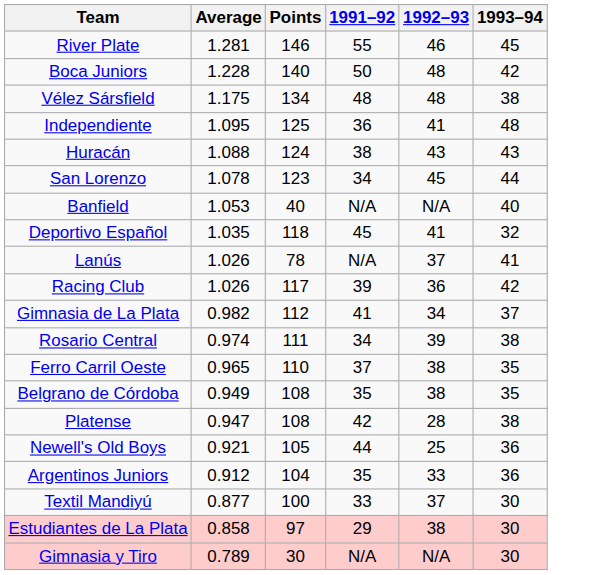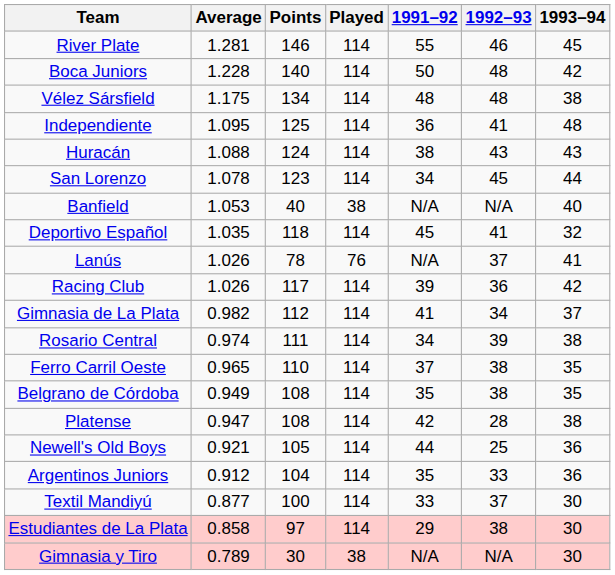+ column: Played | 114 | 114 | 114 | 114 | 114 | 114 | 38 | 114 | 76 | 114 | 114 | 114 | 114 | 114 | 114 | 114 | 114 | 114 | 114 | 38
